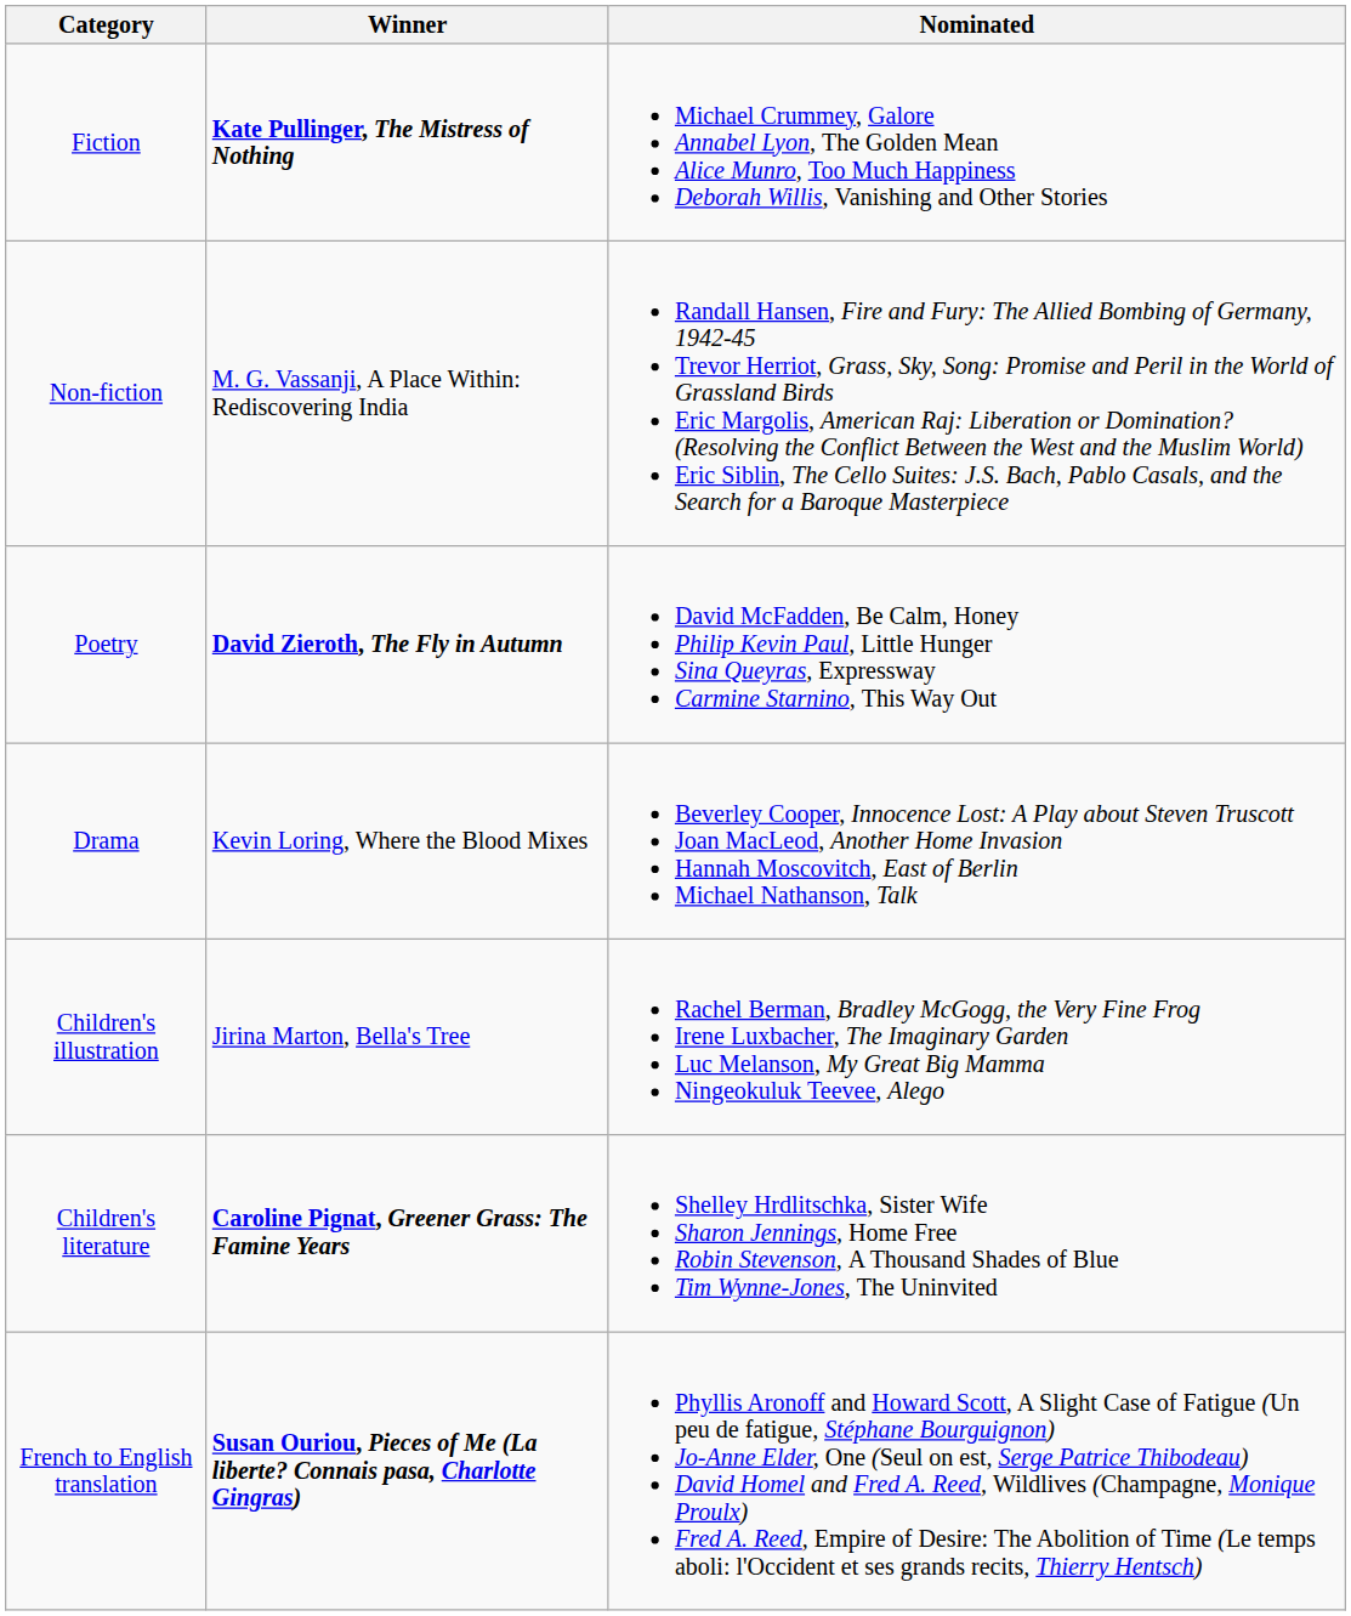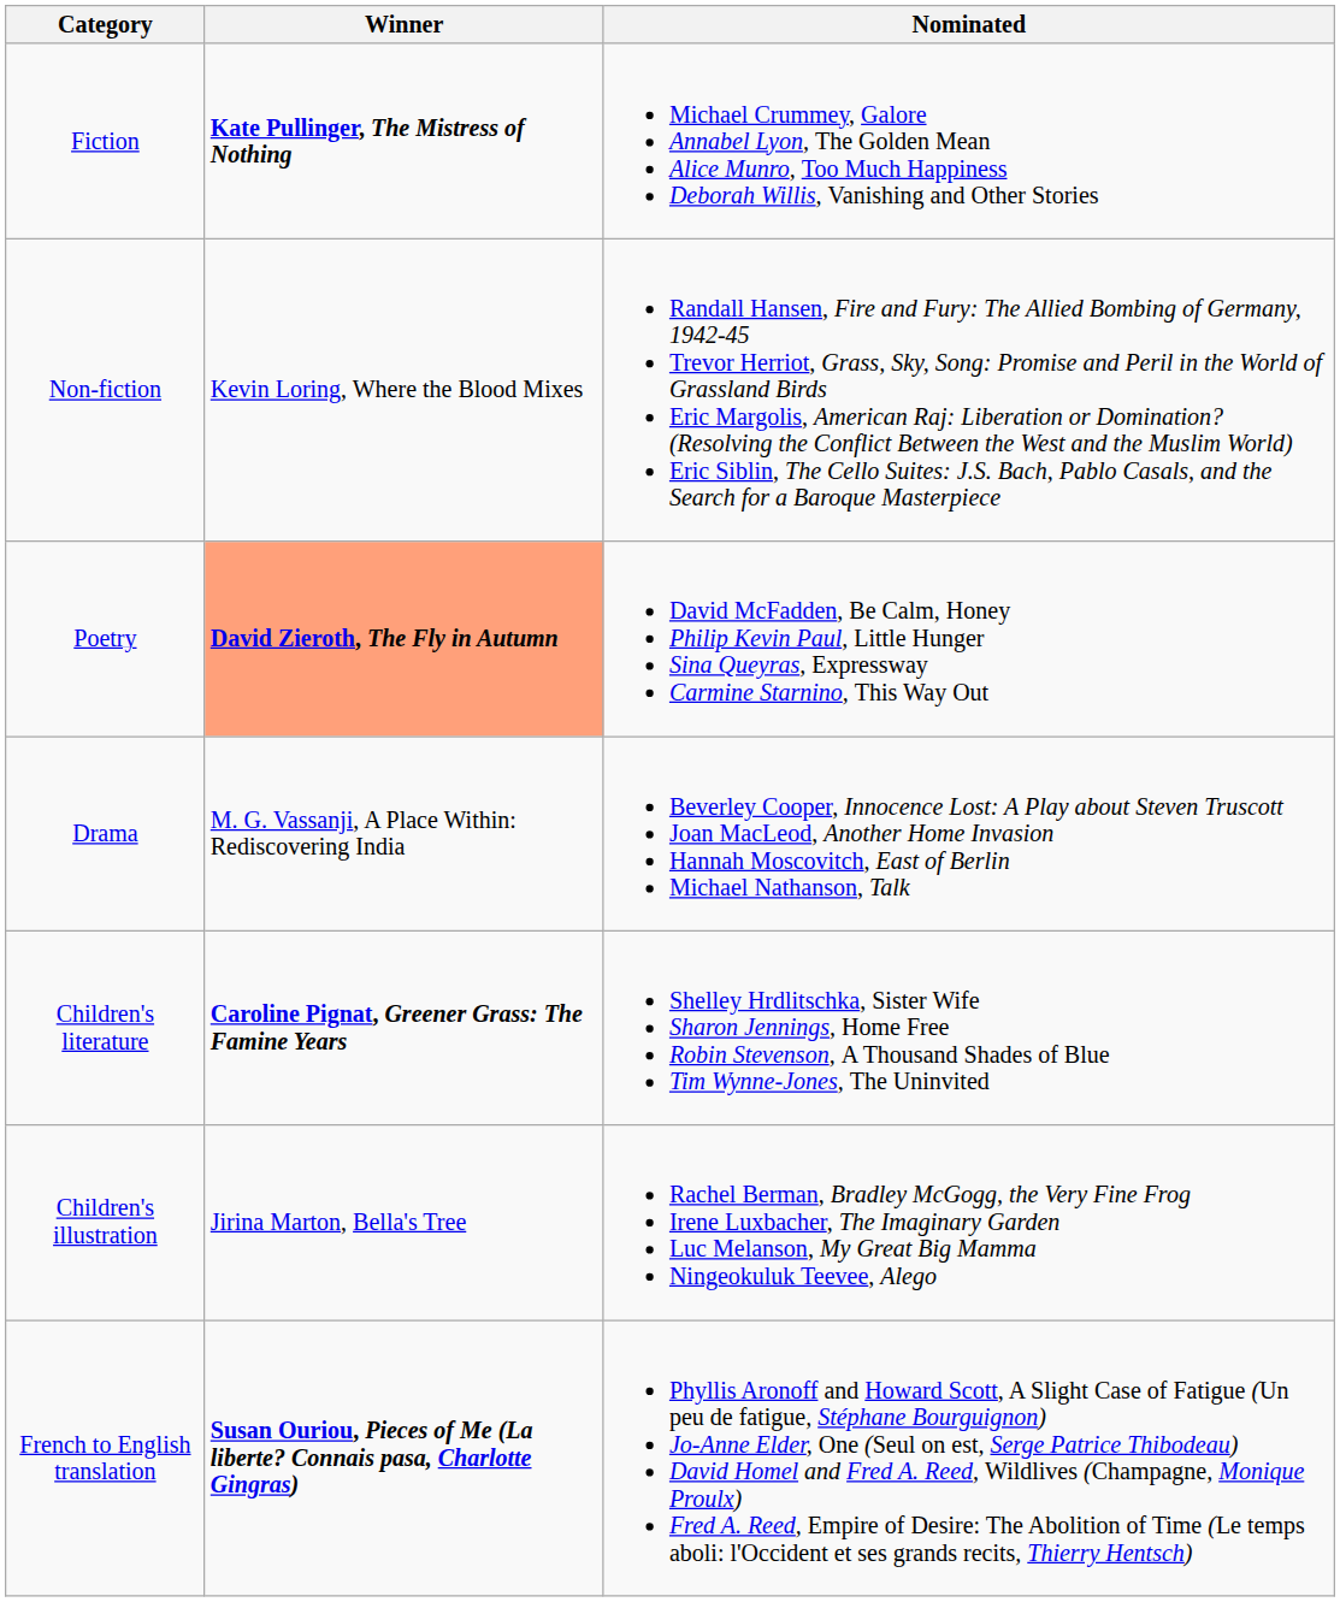Non-fiction | Winner: M. G. Vassanji, A Place Within: Rediscovering India -> Kevin Loring, Where the Blood Mixes
Poetry | Winner: no background -> lightsalmon background
Drama | Winner: Kevin Loring, Where the Blood Mixes -> M. G. Vassanji, A Place Within: Rediscovering India
rows swapped: Children's literature <-> Children's illustration
